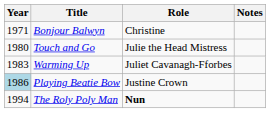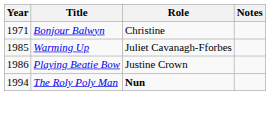- row: 1980 | Touch and Go | Julie the Head Mistress
Warming Up | Year: 1983 -> 1985
Playing Beatie Bow | Year: lightblue background -> no background
